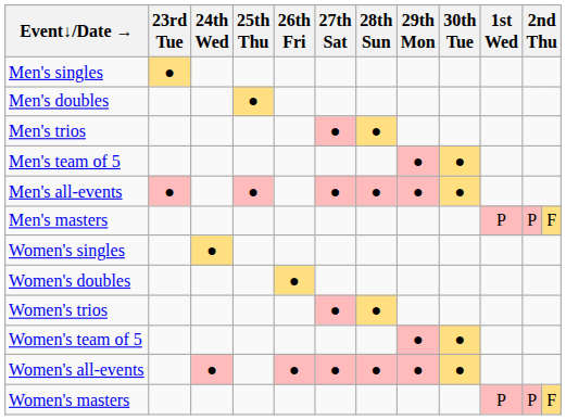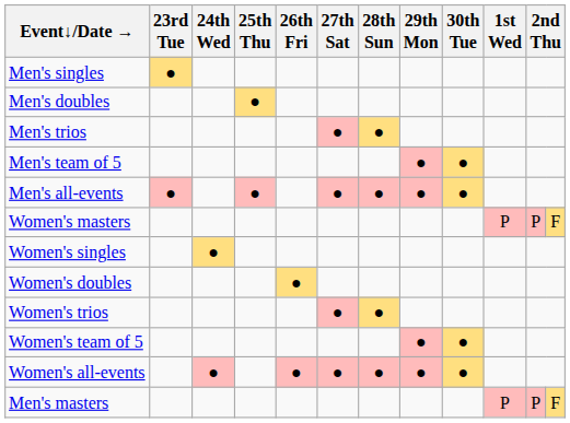rows swapped: Men's masters <-> Women's masters
